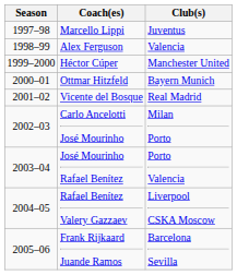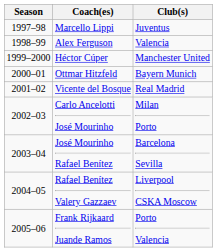José Mourinho Rafael Benítez | Club(s): Porto Valencia -> Barcelona Sevilla
Frank Rijkaard Juande Ramos | Club(s): Barcelona Sevilla -> Porto Valencia
